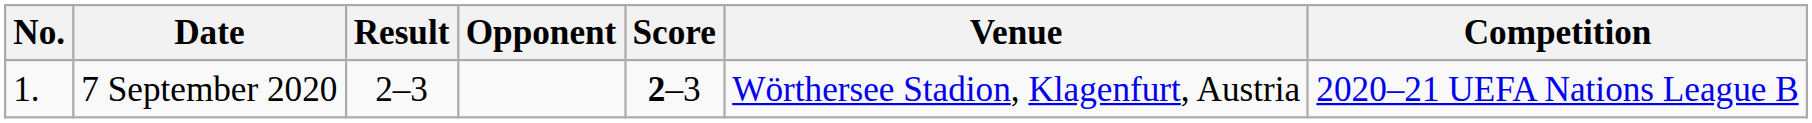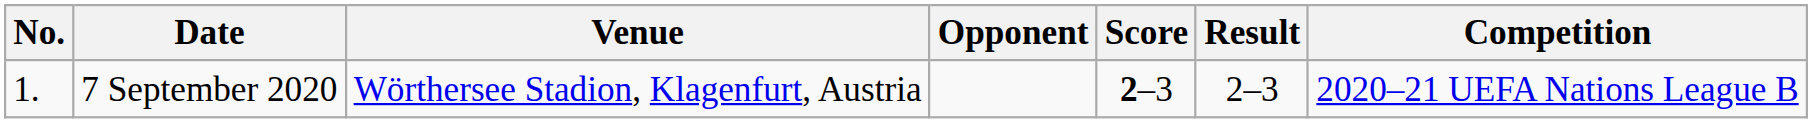columns swapped: Venue <-> Result
